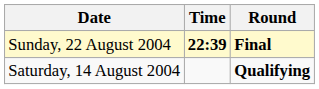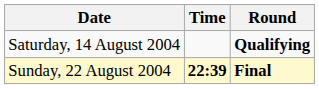rows swapped: Saturday, 14 August 2004 <-> Sunday, 22 August 2004
